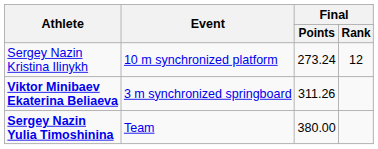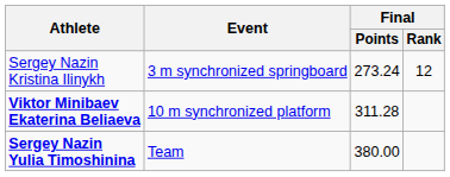Sergey Nazin Kristina Ilinykh | Event: 10 m synchronized platform -> 3 m synchronized springboard
Viktor Minibaev Ekaterina Beliaeva | Event: 3 m synchronized springboard -> 10 m synchronized platform
Viktor Minibaev Ekaterina Beliaeva | Final / Points: 311.26 -> 311.28
